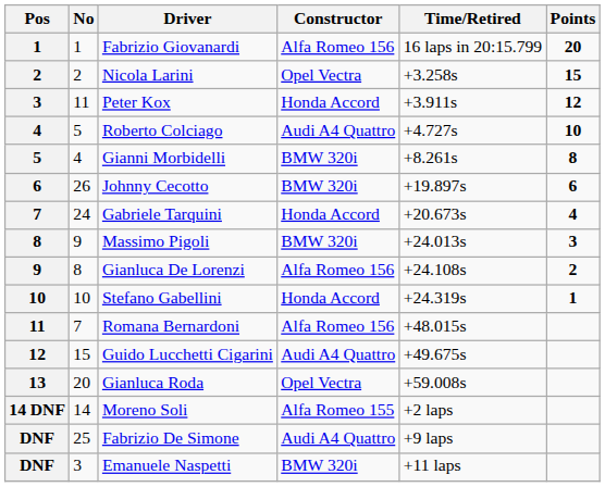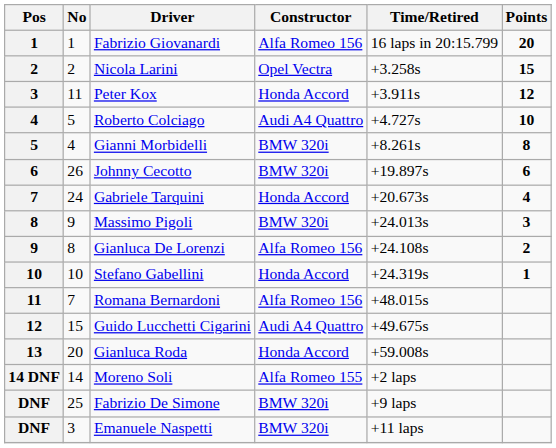Gianluca Roda | Constructor: Opel Vectra -> Honda Accord
Fabrizio De Simone | Constructor: Audi A4 Quattro -> BMW 320i
